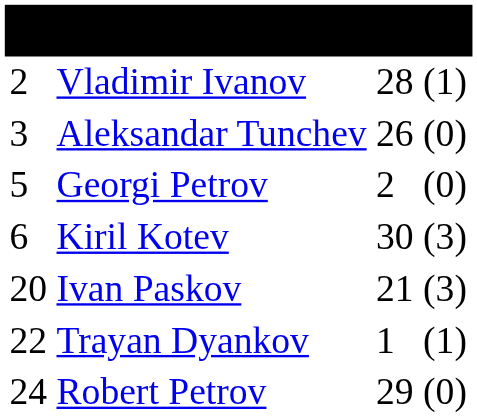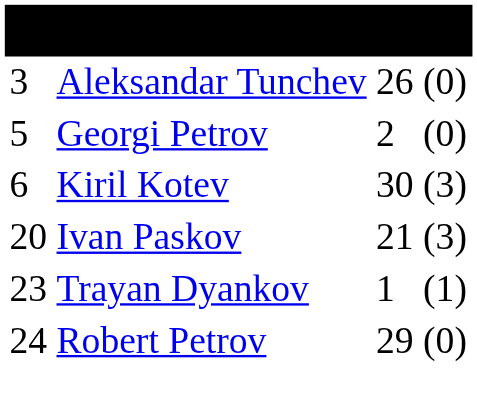- row: 2 | Vladimir Ivanov | 28 | (1)
Trayan Dyankov | column 1: 22 -> 23
